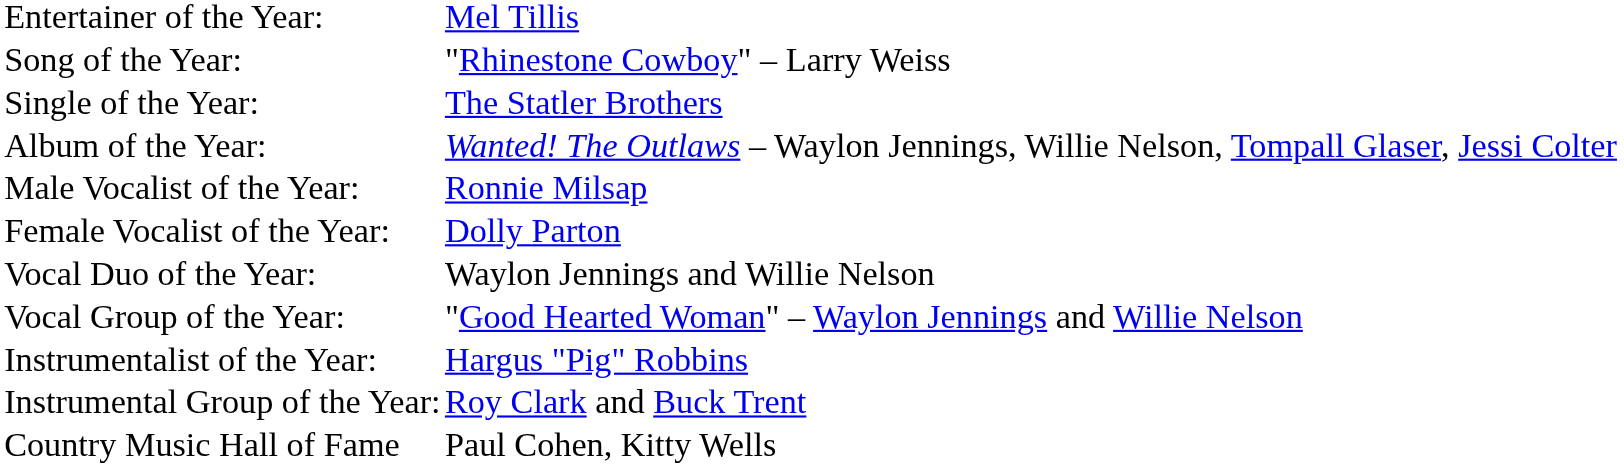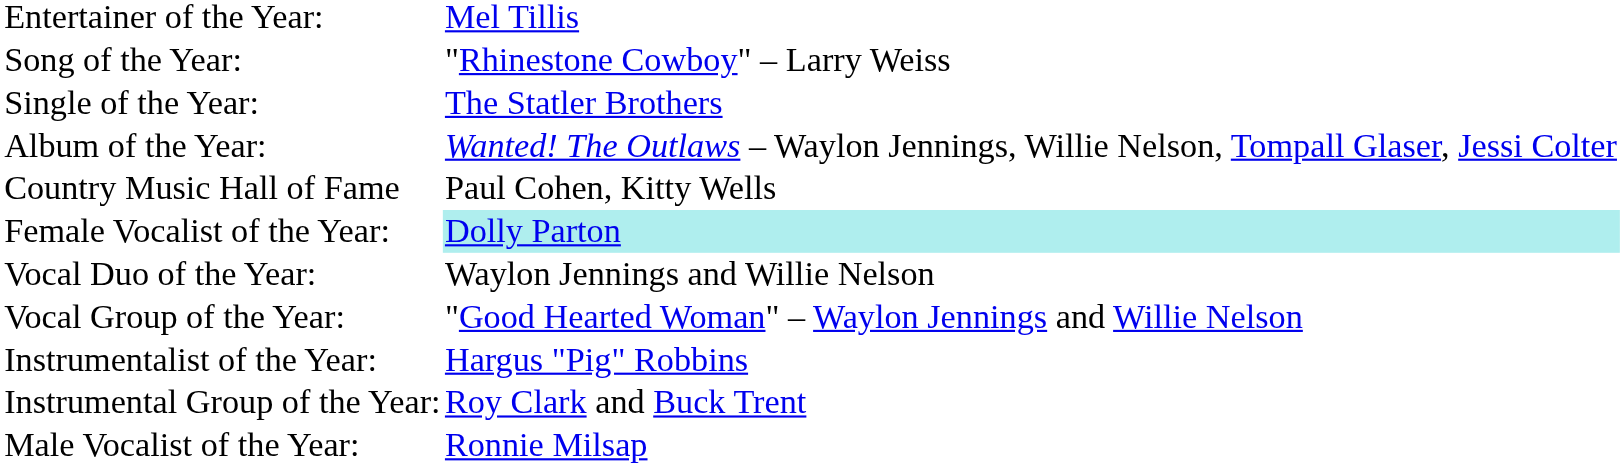rows swapped: Male Vocalist of the Year: <-> Country Music Hall of Fame
Female Vocalist of the Year: | column 2: no background -> paleturquoise background
